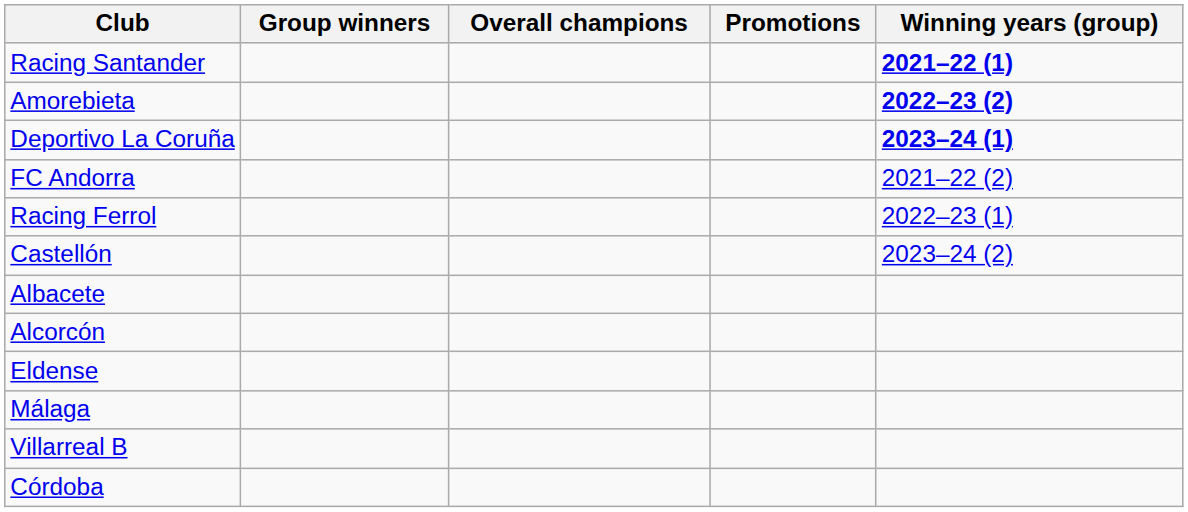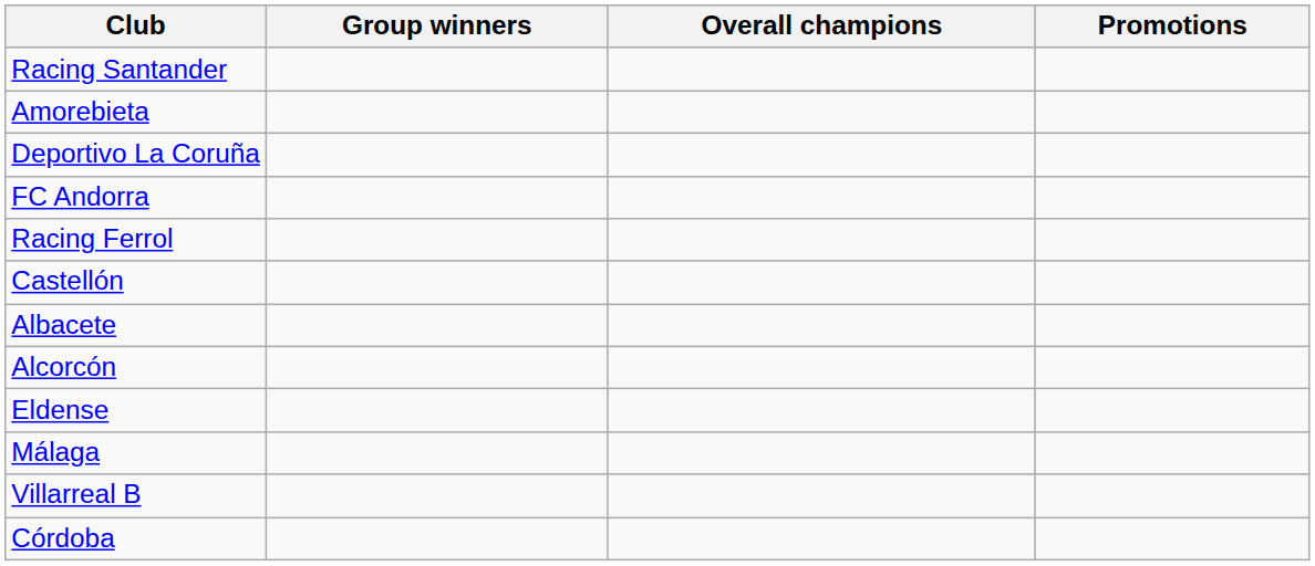- column: Winning years (group) | 2021–22 (1) | 2022–23 (2) | 2023–24 (1) | 2021–22 (2) | 2022–23 (1) | 2023–24 (2)
